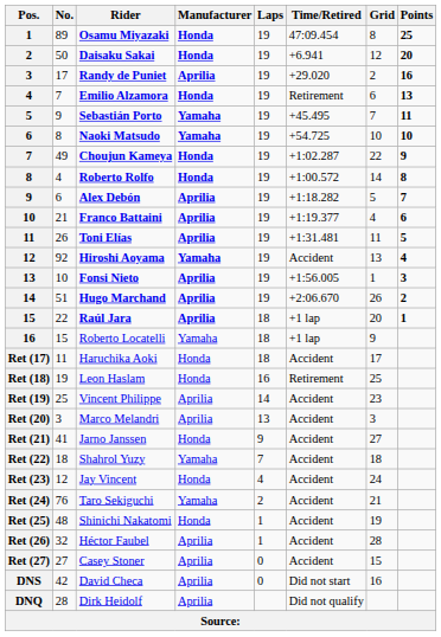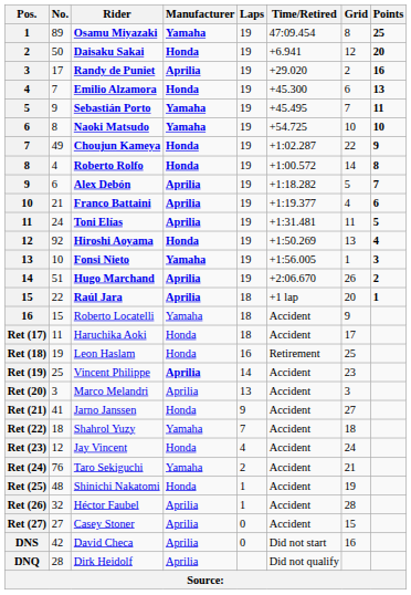Osamu Miyazaki | Manufacturer: Honda -> Yamaha
Emilio Alzamora | Time/Retired: Retirement -> +45.300
Toni Elías | No.: 26 -> 24
Hiroshi Aoyama | Manufacturer: Yamaha -> Honda
Hiroshi Aoyama | Time/Retired: Accident -> +1:50.269
Fonsi Nieto | Manufacturer: Aprilia -> Yamaha
Roberto Locatelli | Time/Retired: +1 lap -> Accident
Vincent Philippe | Manufacturer: normal -> bold
